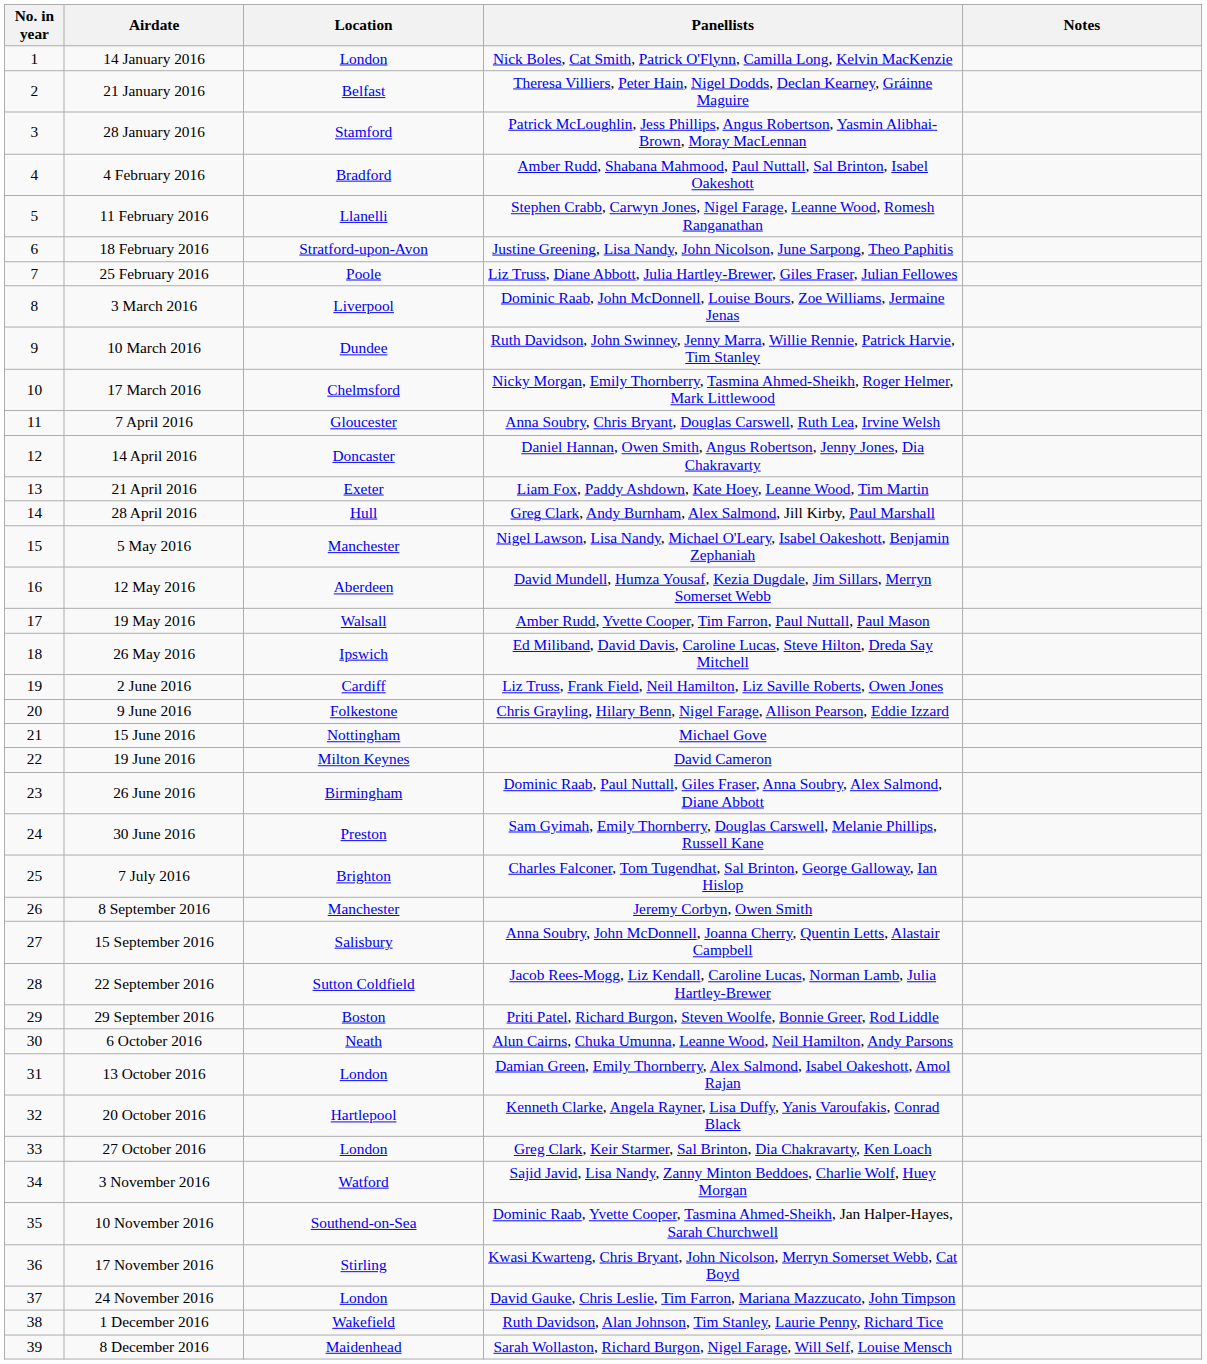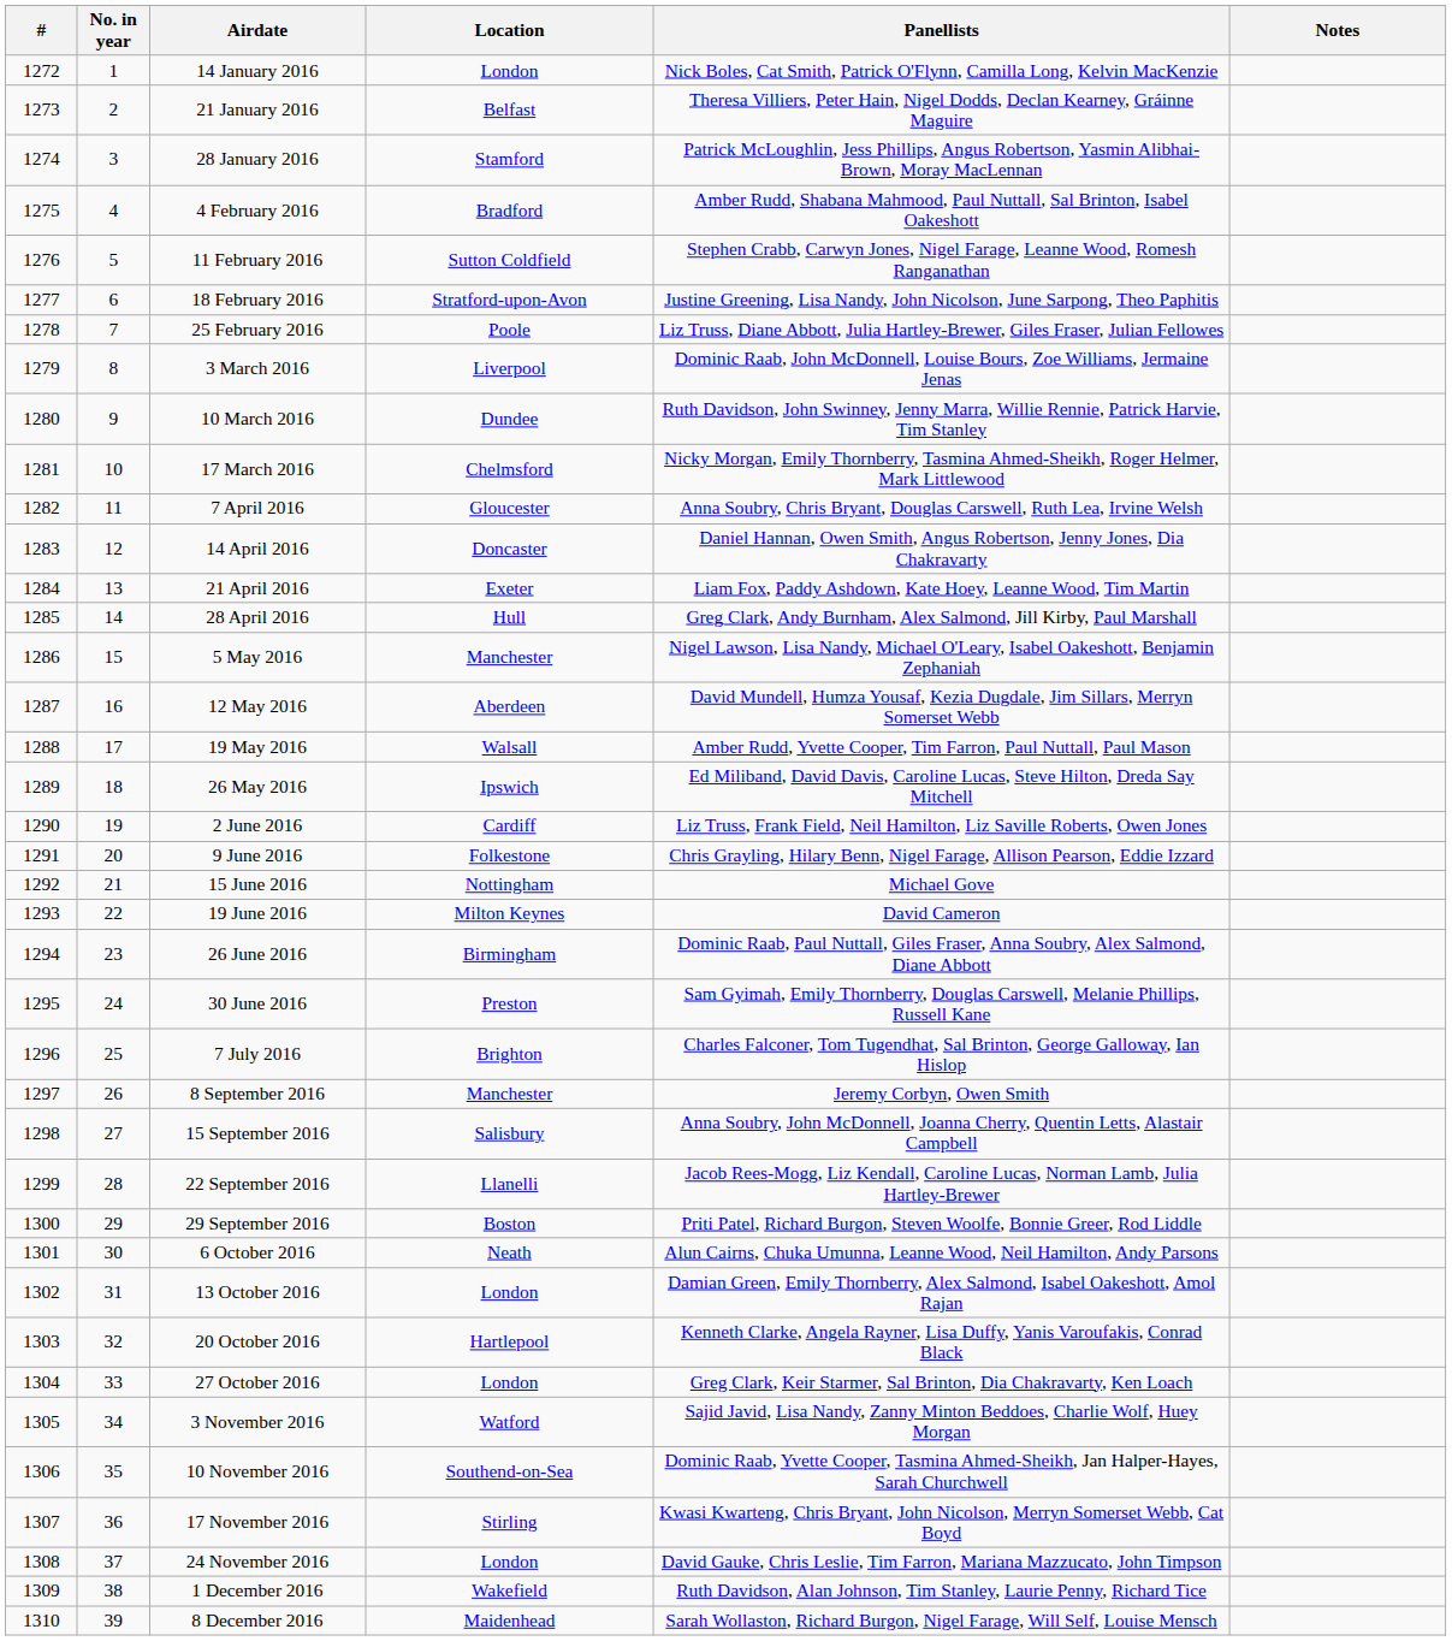+ column: # | 1272 | 1273 | 1274 | 1275 | 1276 | 1277 | 1278 | 1279 | 1280 | 1281 | 1282 | 1283 | 1284 | 1285 | 1286 | 1287 | 1288 | 1289 | 1290 | 1291 | 1292 | 1293 | 1294 | 1295 | 1296 | 1297 | 1298 | 1299 | 1300 | 1301 | 1302 | 1303 | 1304 | 1305 | 1306 | 1307 | 1308 | 1309 | 1310
11 February 2016 | Location: Llanelli -> Sutton Coldfield
22 September 2016 | Location: Sutton Coldfield -> Llanelli
